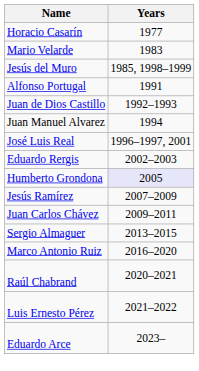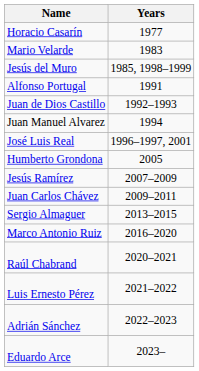- row: Eduardo Rergis | 2002–2003
Humberto Grondona | Years: lavender background -> no background
+ row: Adrián Sánchez | 2022–2023
